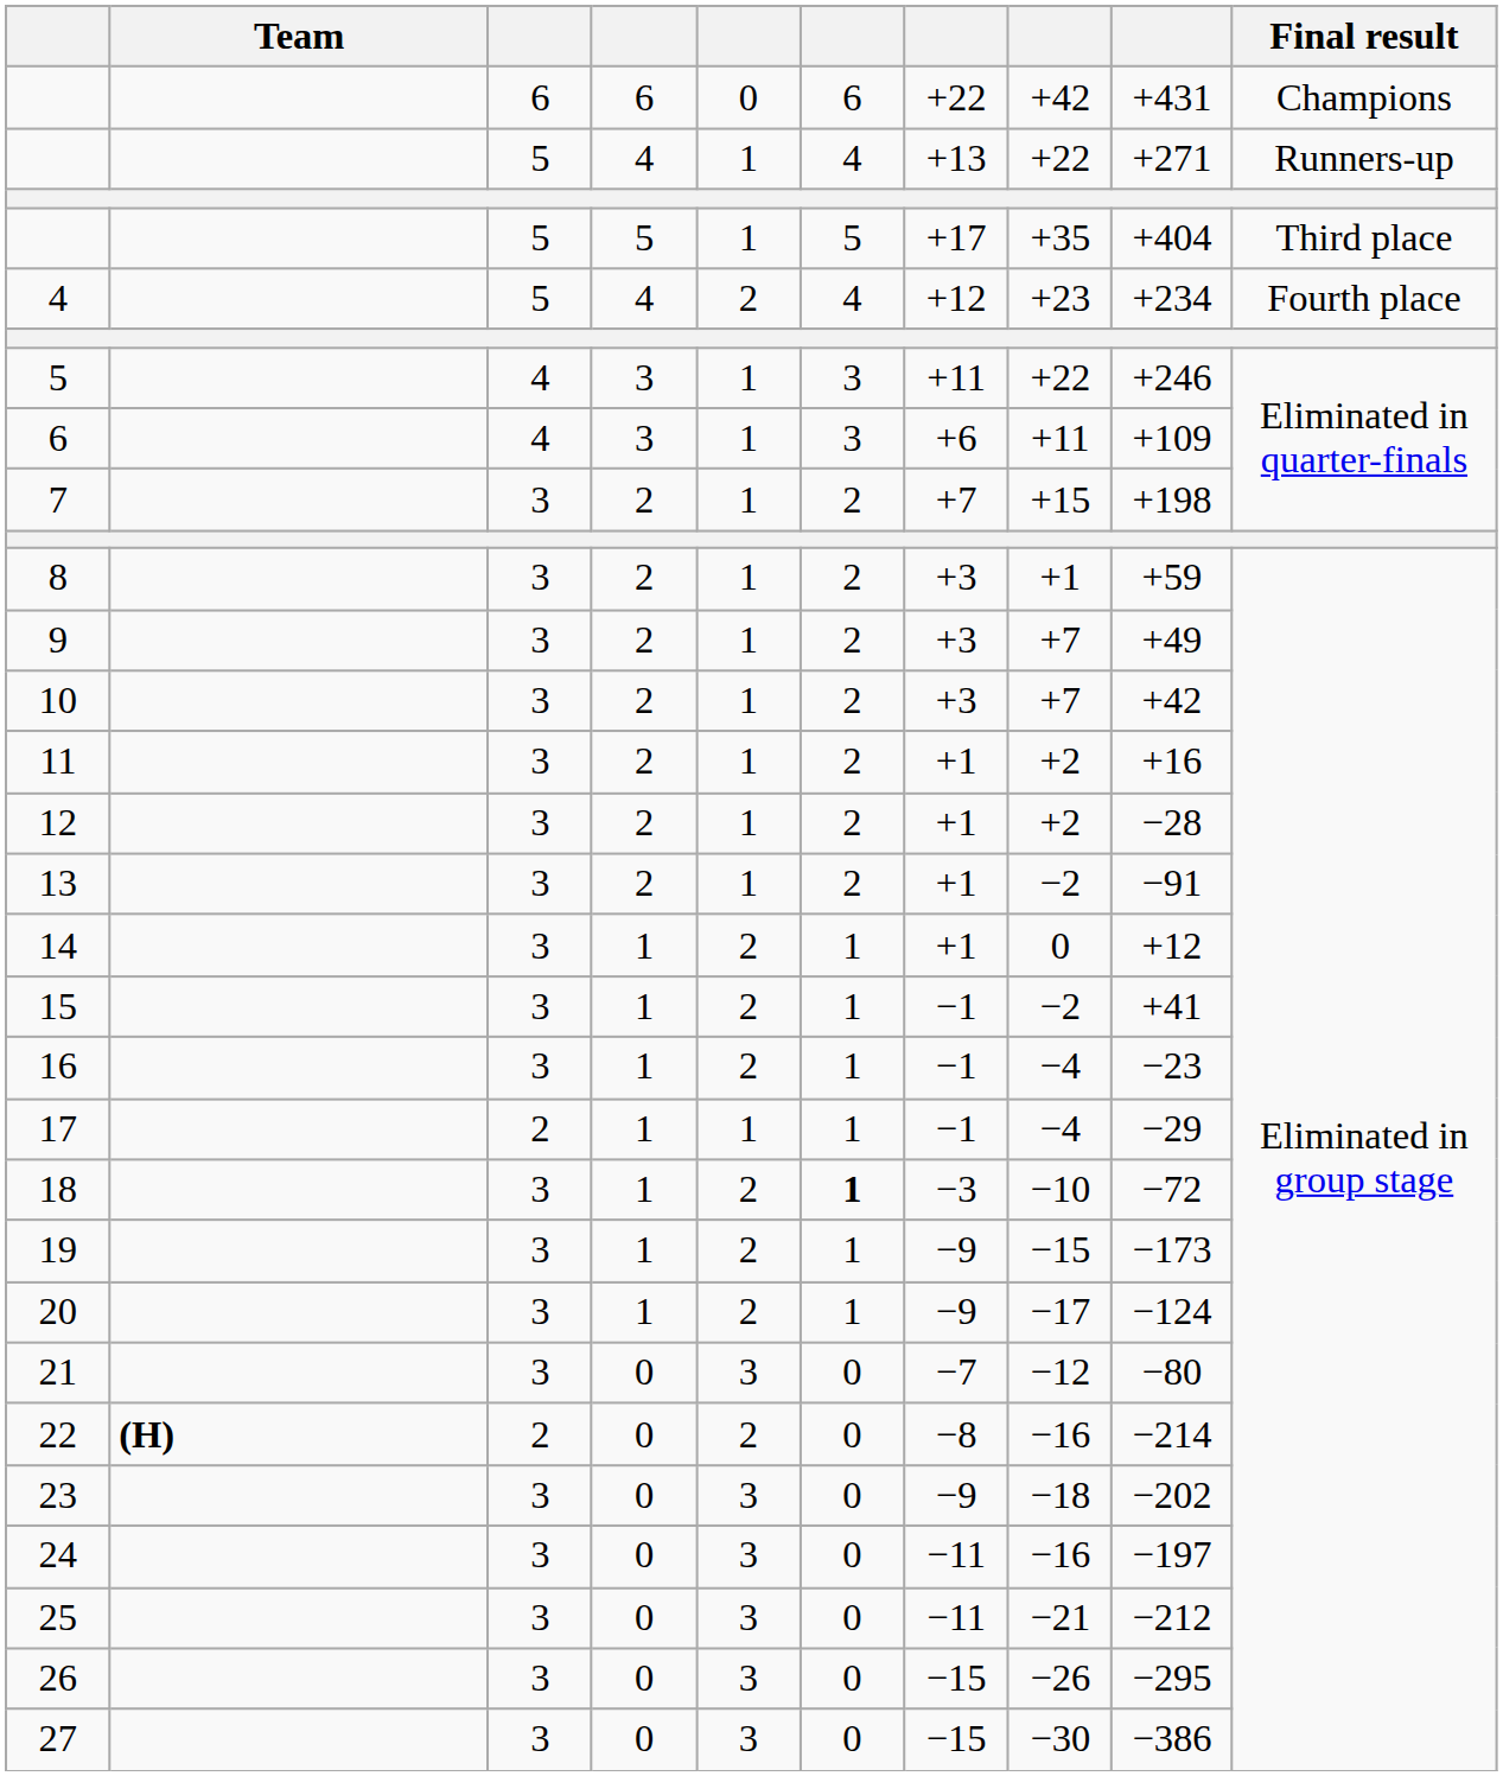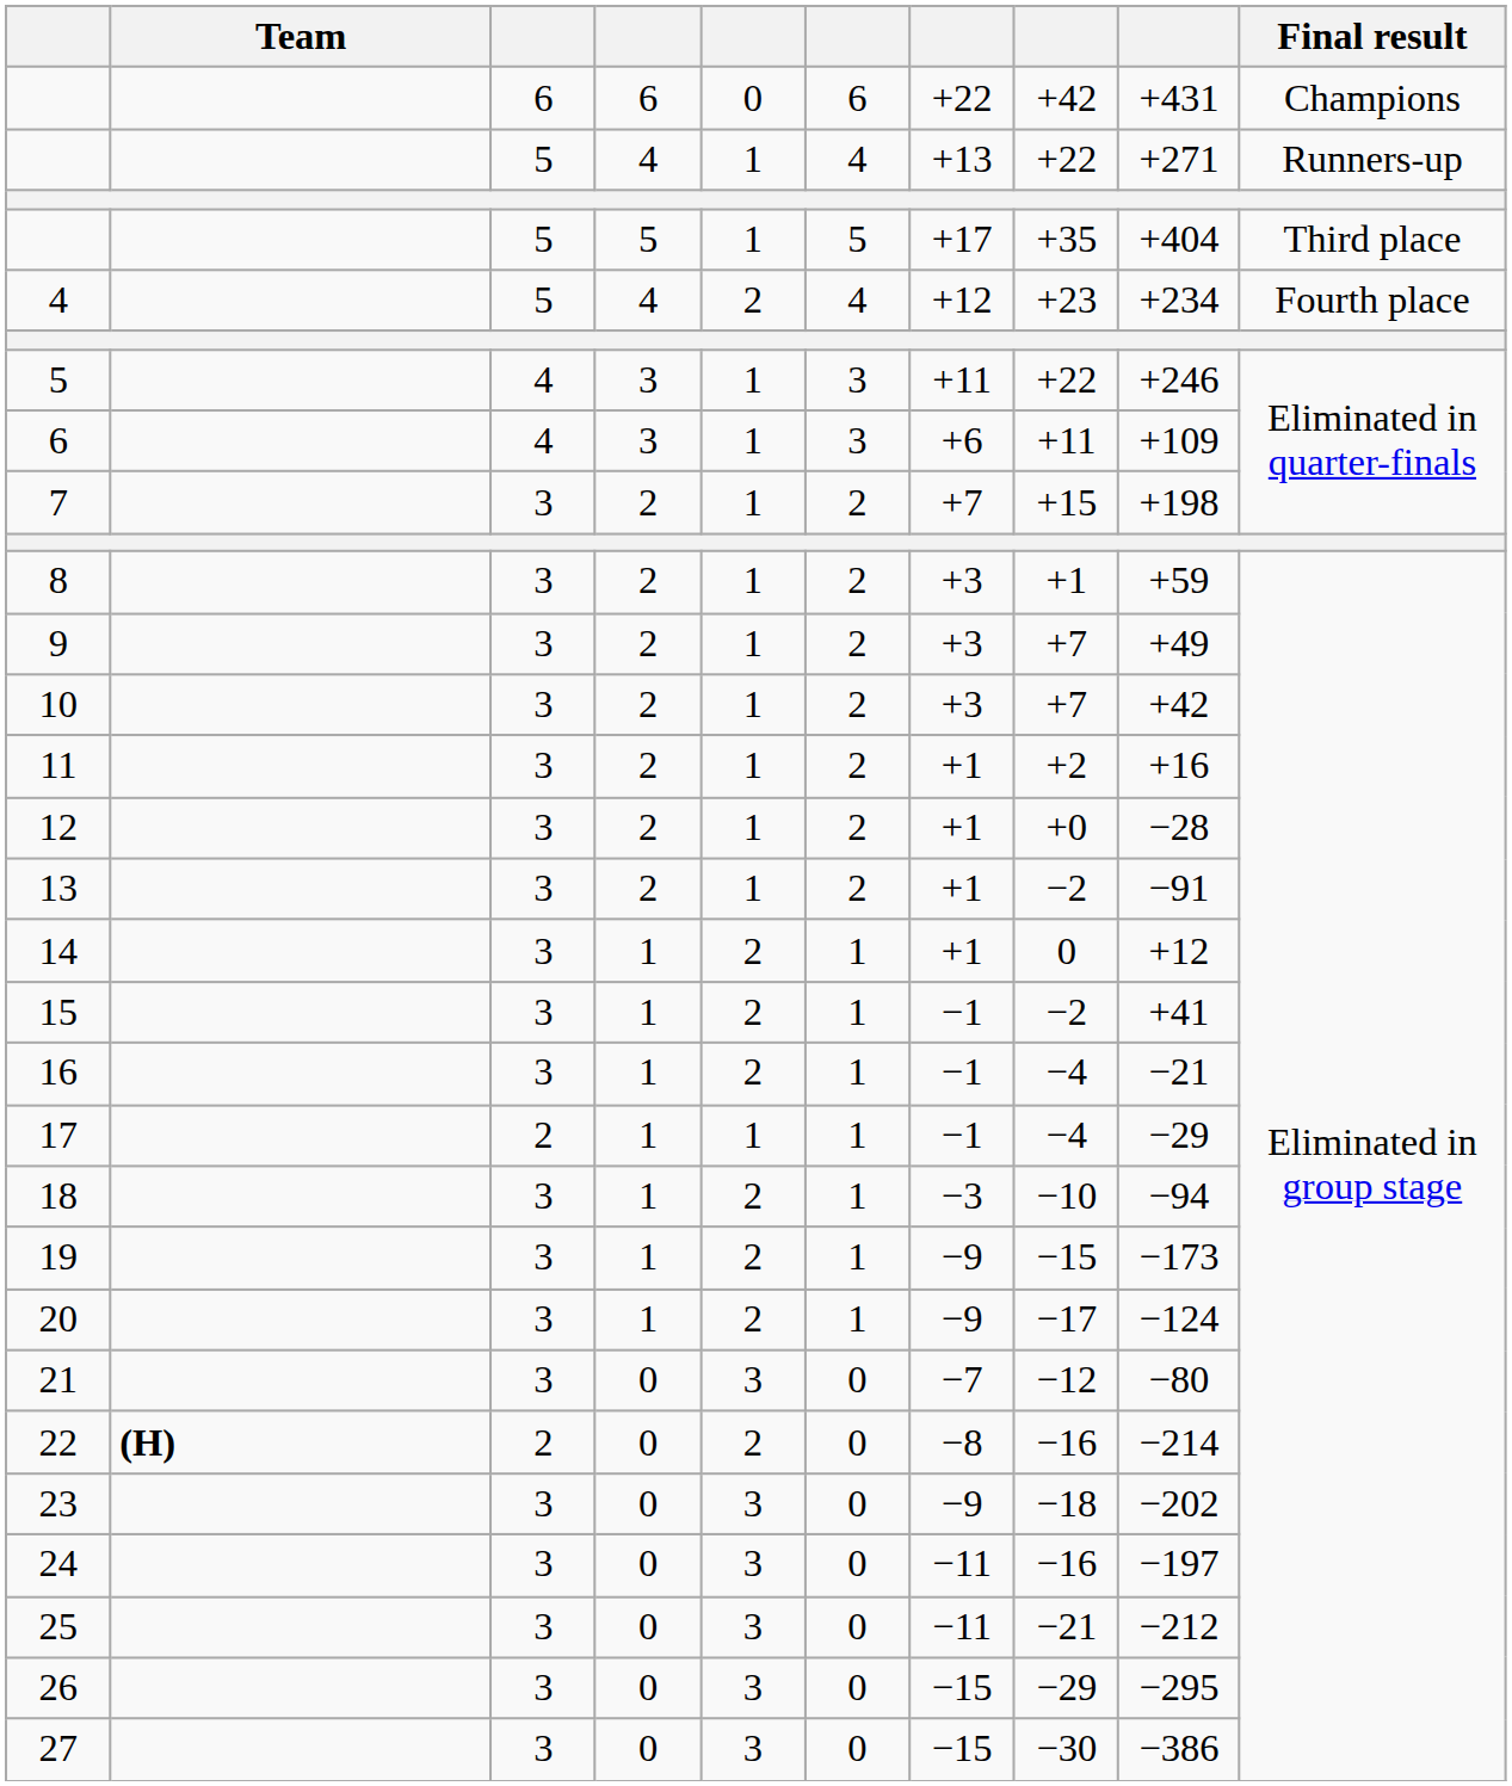12 | column 8: +2 -> +0
16 | column 9: −23 -> −21
18 | column 6: bold -> normal
18 | column 9: −72 -> −94
26 | column 8: −26 -> −29
